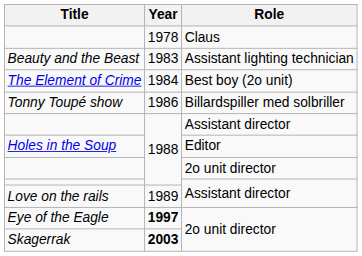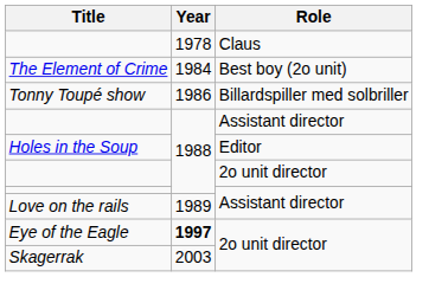- row: Beauty and the Beast | 1983 | Assistant lighting technician
Skagerrak | Year: bold -> normal
